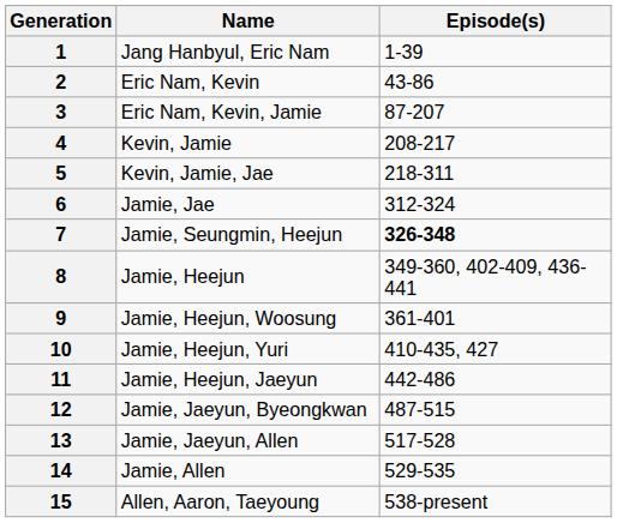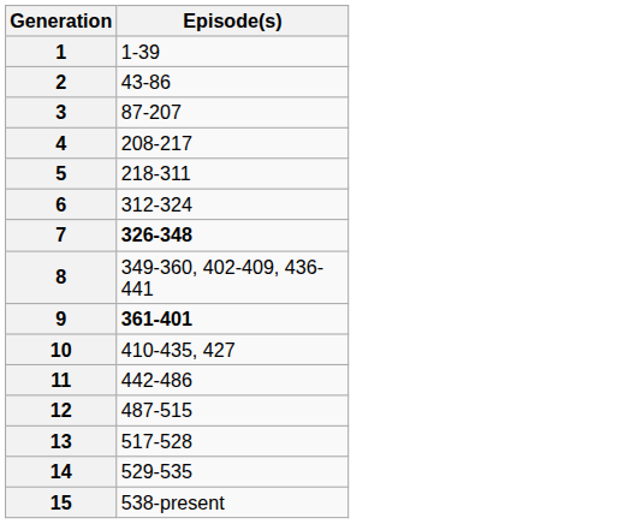- column: Name | Jang Hanbyul, Eric Nam | Eric Nam, Kevin | Eric Nam, Kevin, Jamie | Kevin, Jamie | Kevin, Jamie, Jae | Jamie, Jae | Jamie, Seungmin, Heejun | Jamie, Heejun | Jamie, Heejun, Woosung | Jamie, Heejun, Yuri | Jamie, Heejun, Jaeyun | Jamie, Jaeyun, Byeongkwan | Jamie, Jaeyun, Allen | Jamie, Allen | Allen, Aaron, Taeyoung
9 | Episode(s): normal -> bold
